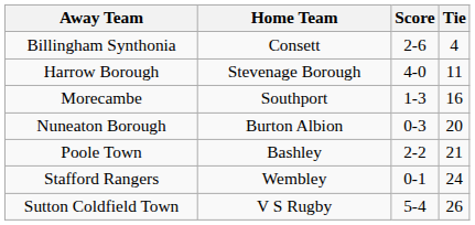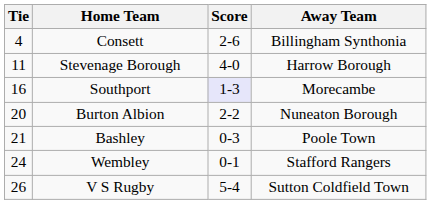columns swapped: Tie <-> Away Team
Southport | Score: no background -> lavender background
Burton Albion | Score: 0-3 -> 2-2
Bashley | Score: 2-2 -> 0-3
